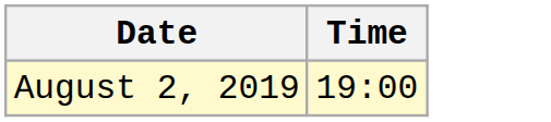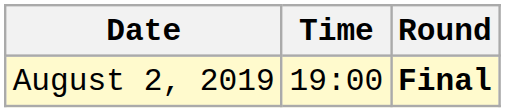+ column: Round | Final
